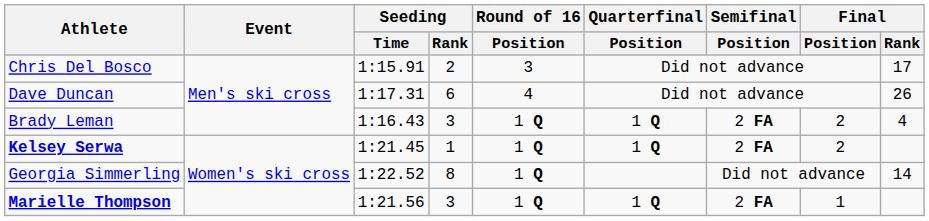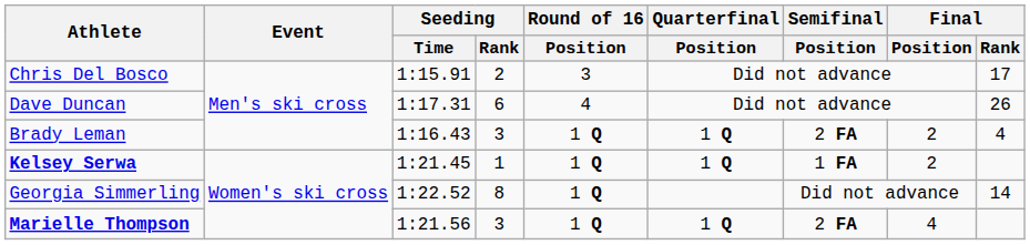Kelsey Serwa | Semifinal / Position: 2 FA -> 1 FA
Marielle Thompson | Final / Position: 1 -> 4
